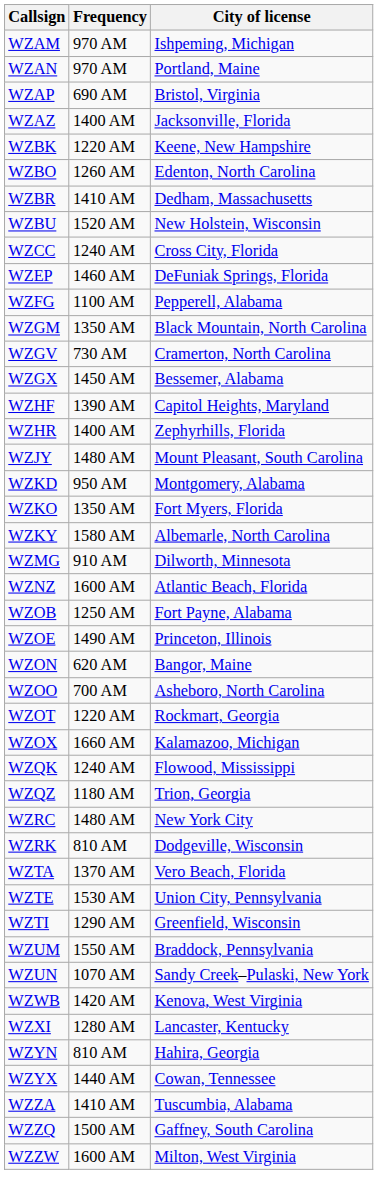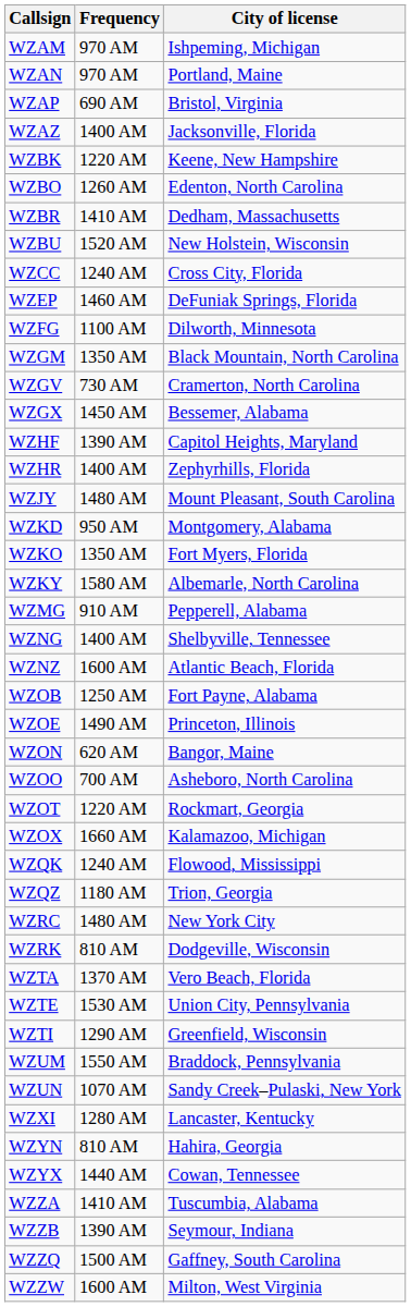WZFG | City of license: Pepperell, Alabama -> Dilworth, Minnesota
WZMG | City of license: Dilworth, Minnesota -> Pepperell, Alabama
+ row: WZNG | 1400 AM | Shelbyville, Tennessee
- row: WZWB | 1420 AM | Kenova, West Virginia
+ row: WZZB | 1390 AM | Seymour, Indiana
